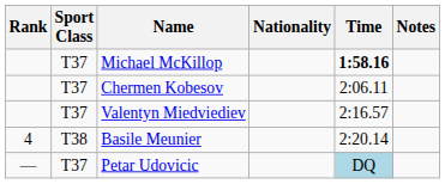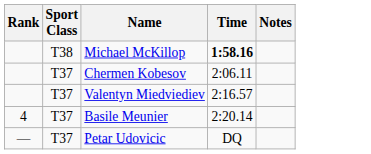- column: Nationality
Michael McKillop | Sport Class: T37 -> T38
Basile Meunier | Sport Class: T38 -> T37
Petar Udovicic | Time: lightblue background -> no background
